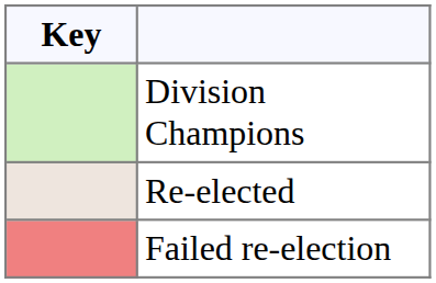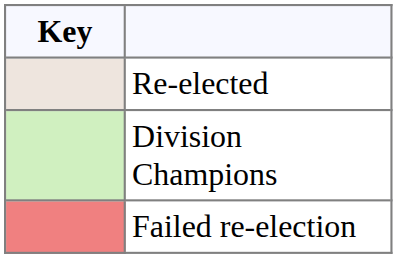rows swapped: Division Champions <-> Re-elected
